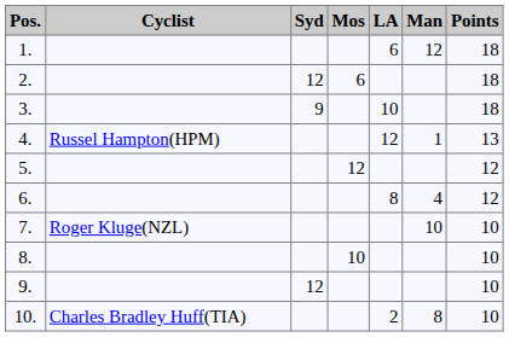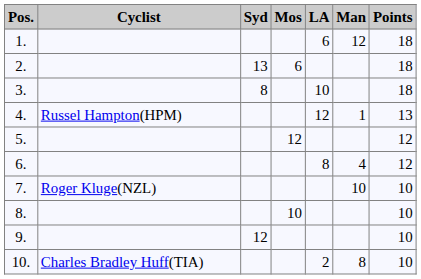2. | Syd: 12 -> 13
3. | Syd: 9 -> 8
